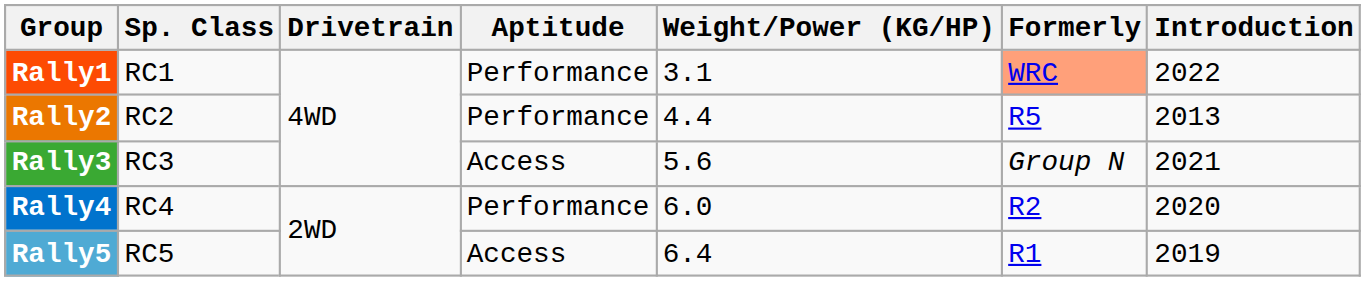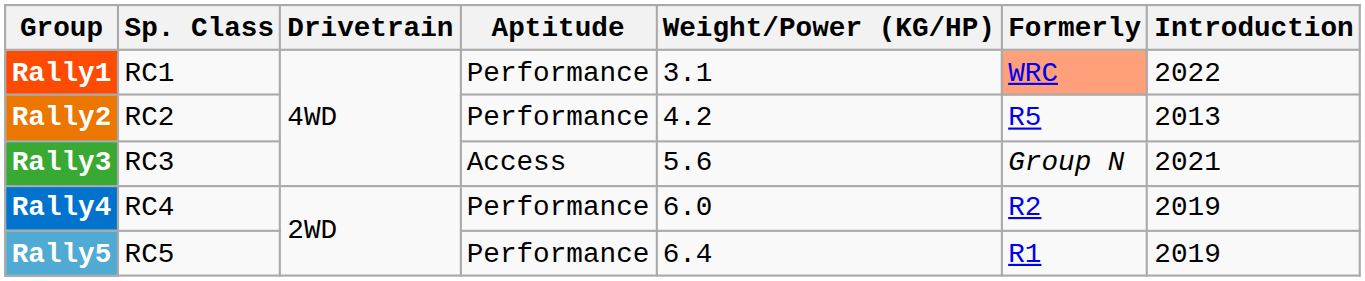Rally2 | Weight/Power (KG/HP): 4.4 -> 4.2
Rally4 | Introduction: 2020 -> 2019
Rally5 | Aptitude: Access -> Performance
